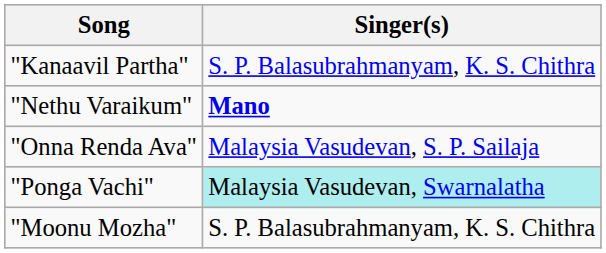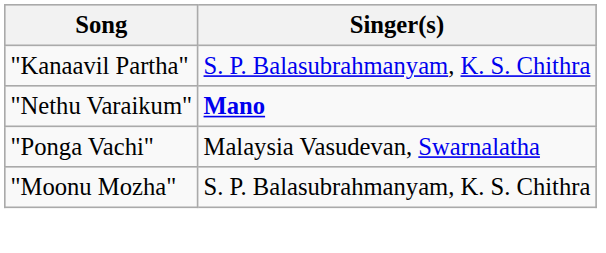- row: "Onna Renda Ava" | Malaysia Vasudevan, S. P. Sailaja
"Ponga Vachi" | Singer(s): paleturquoise background -> no background
